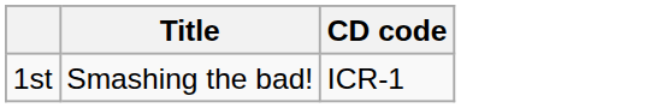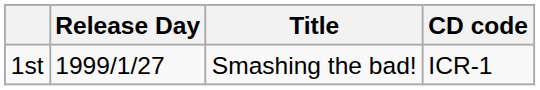+ column: Release Day | 1999/1/27
